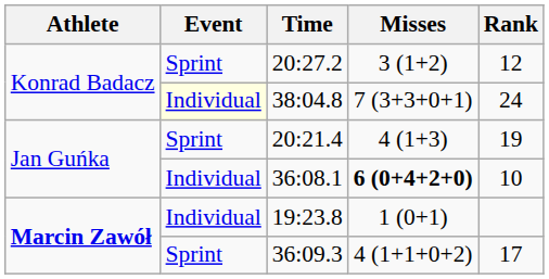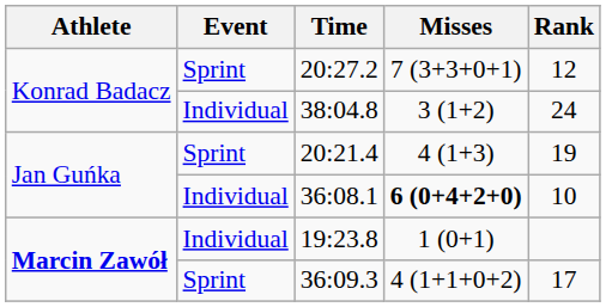20:27.2 | Misses: 3 (1+2) -> 7 (3+3+0+1)
38:04.8 | Event: lightyellow background -> no background
38:04.8 | Misses: 7 (3+3+0+1) -> 3 (1+2)
